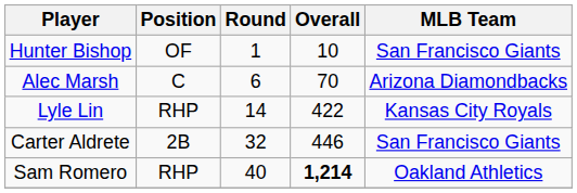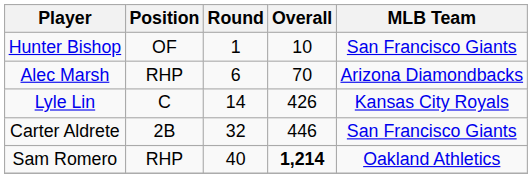Alec Marsh | Position: C -> RHP
Lyle Lin | Position: RHP -> C
Lyle Lin | Overall: 422 -> 426
